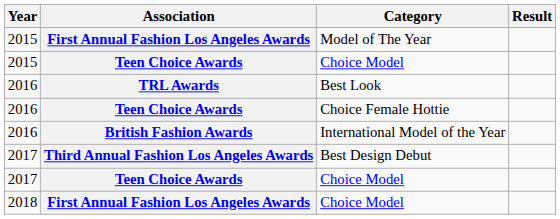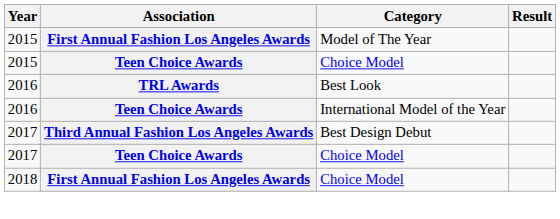- row: 2016 | Teen Choice Awards | Choice Female Hottie
International Model of the Year | Association: British Fashion Awards -> Teen Choice Awards
